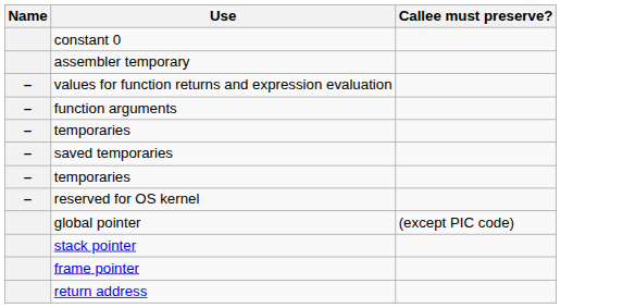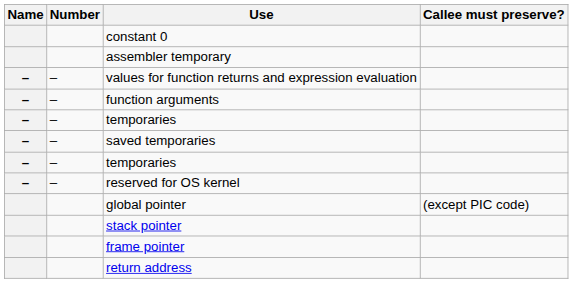+ column: Number | – | – | – | – | – | –
